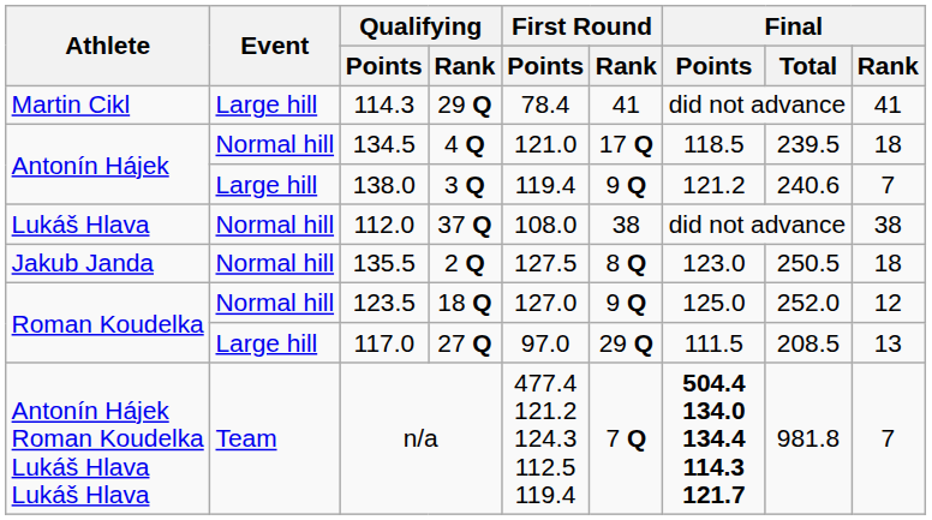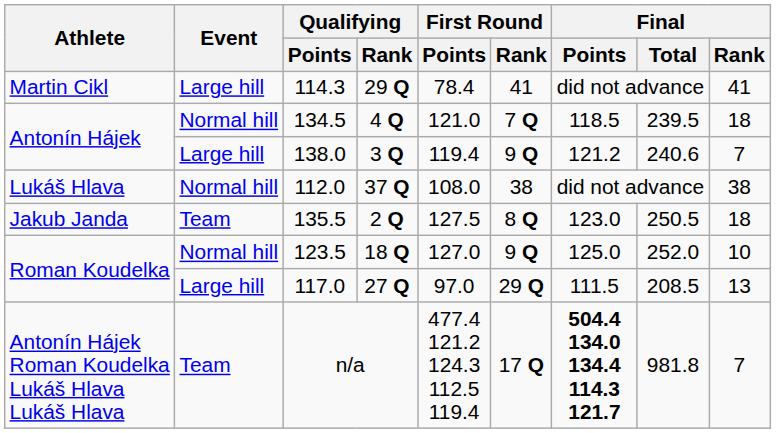134.5 | First Round / Rank: 17 Q -> 7 Q
135.5 | Event: Normal hill -> Team
123.5 | Final / Rank: 12 -> 10
n/a | First Round / Rank: 7 Q -> 17 Q
